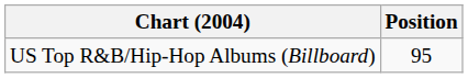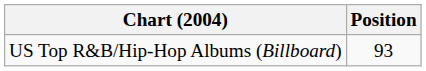US Top R&B/Hip-Hop Albums (Billboard) | Position: 95 -> 93
